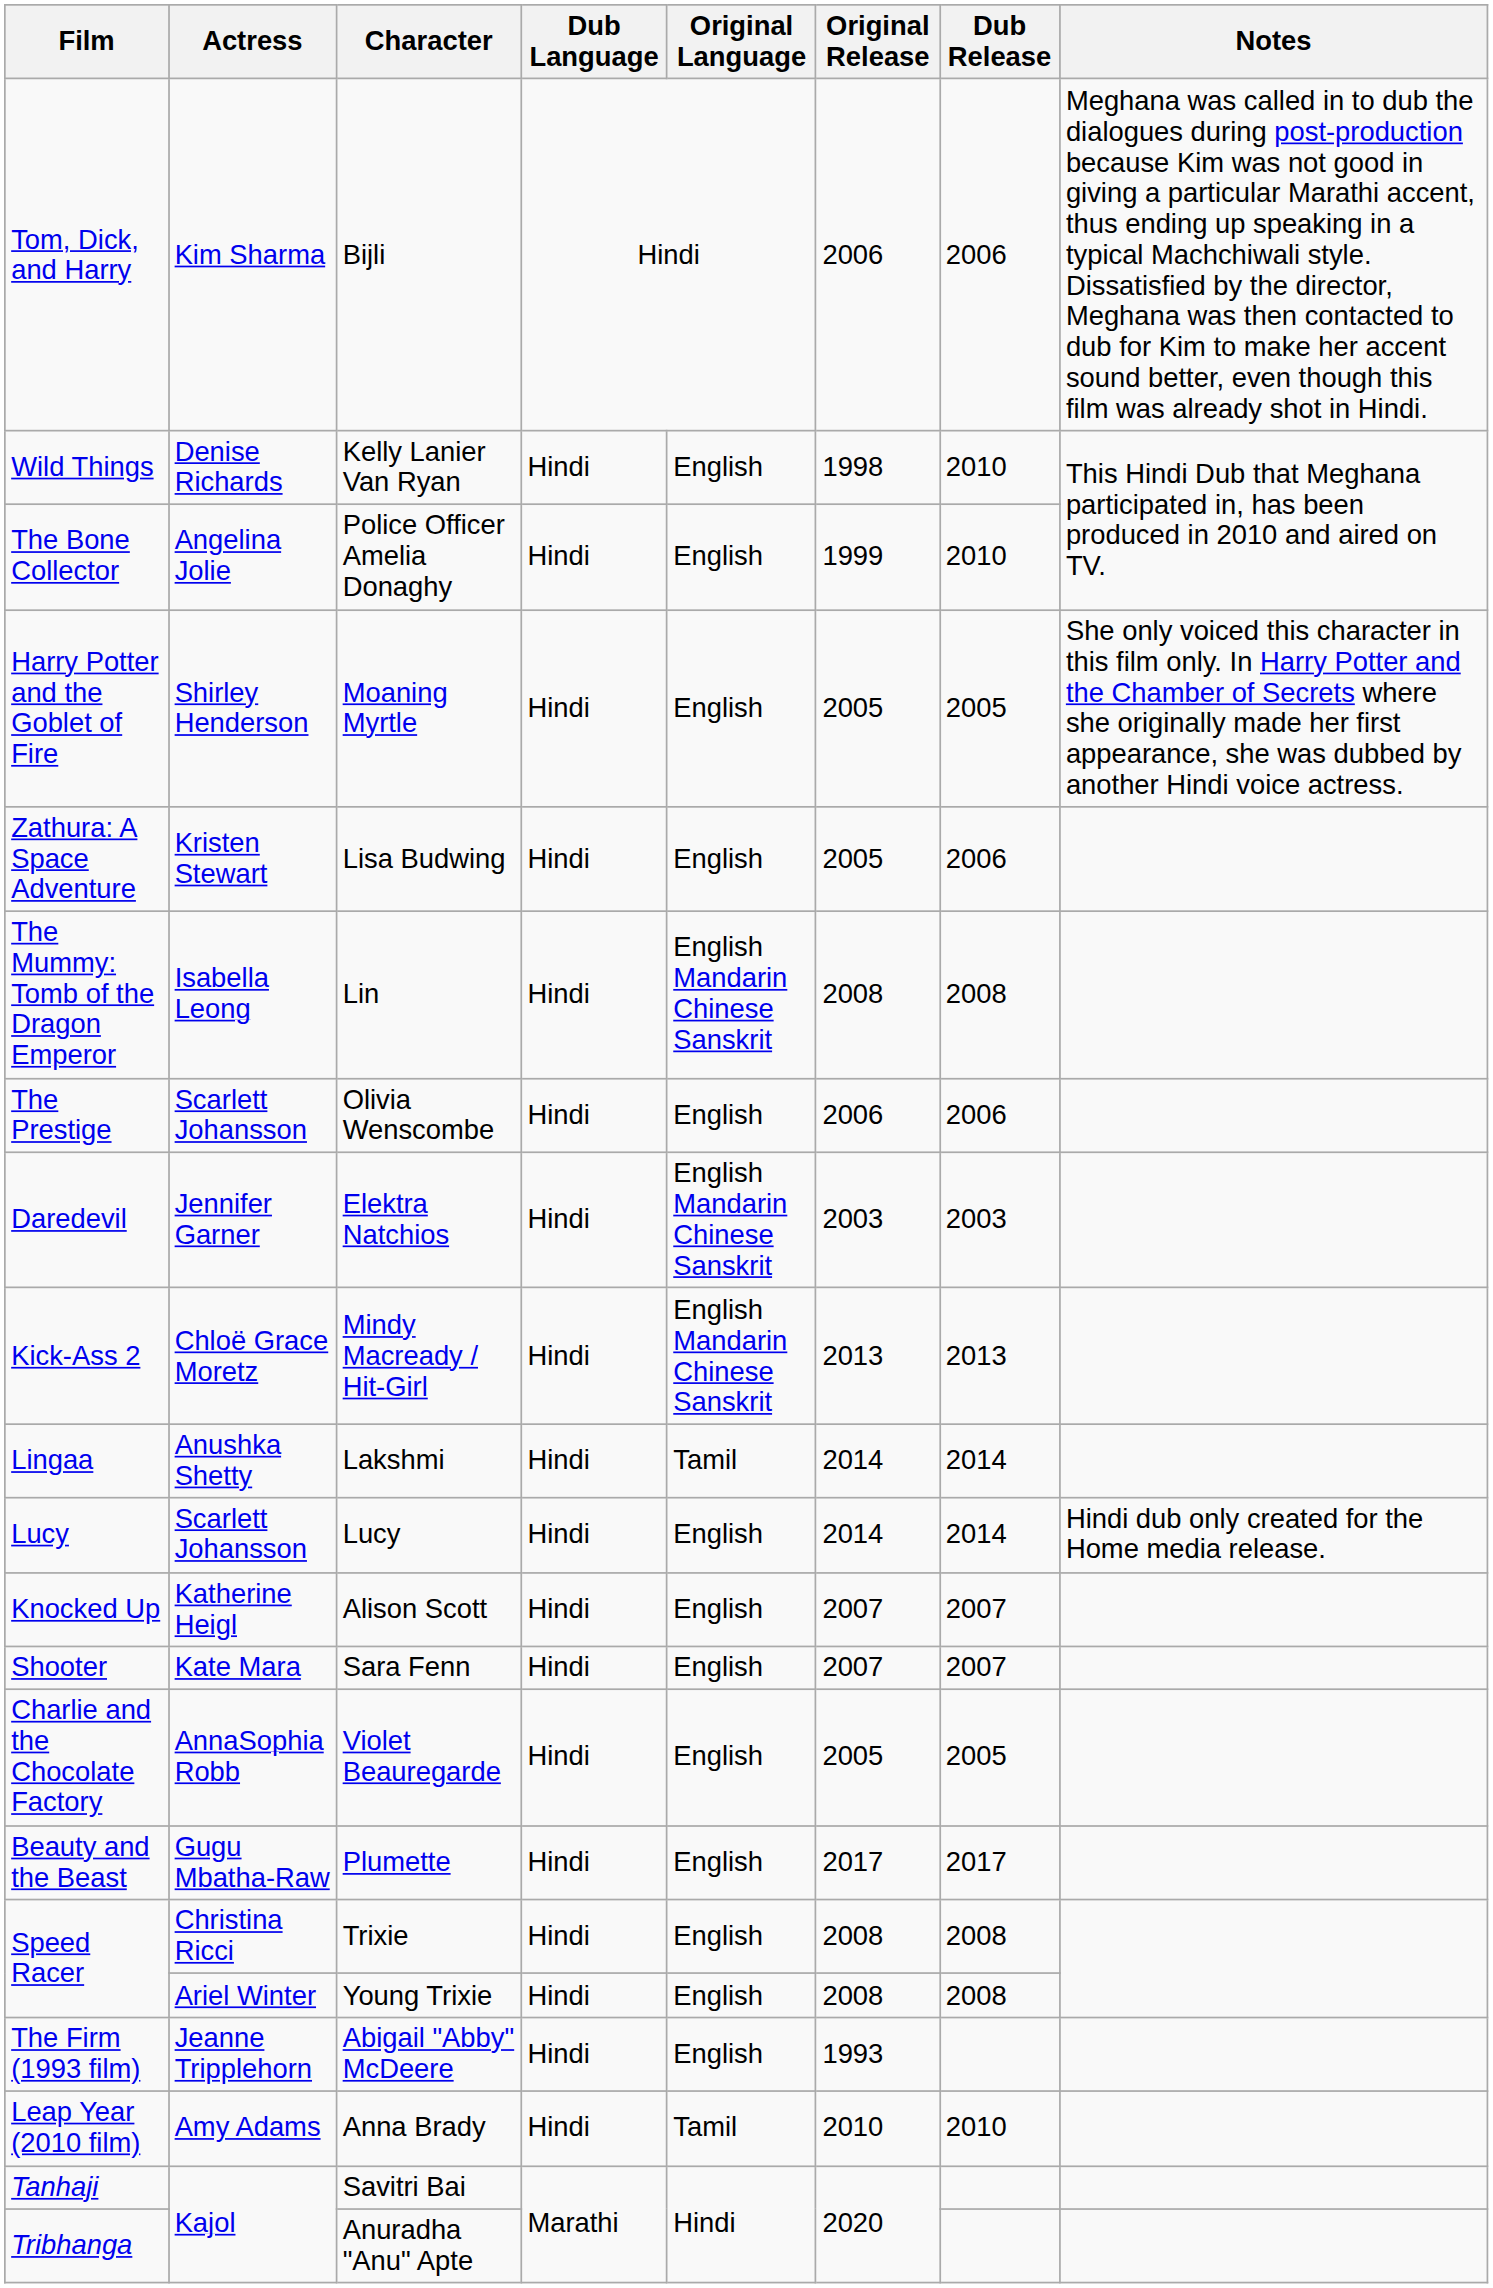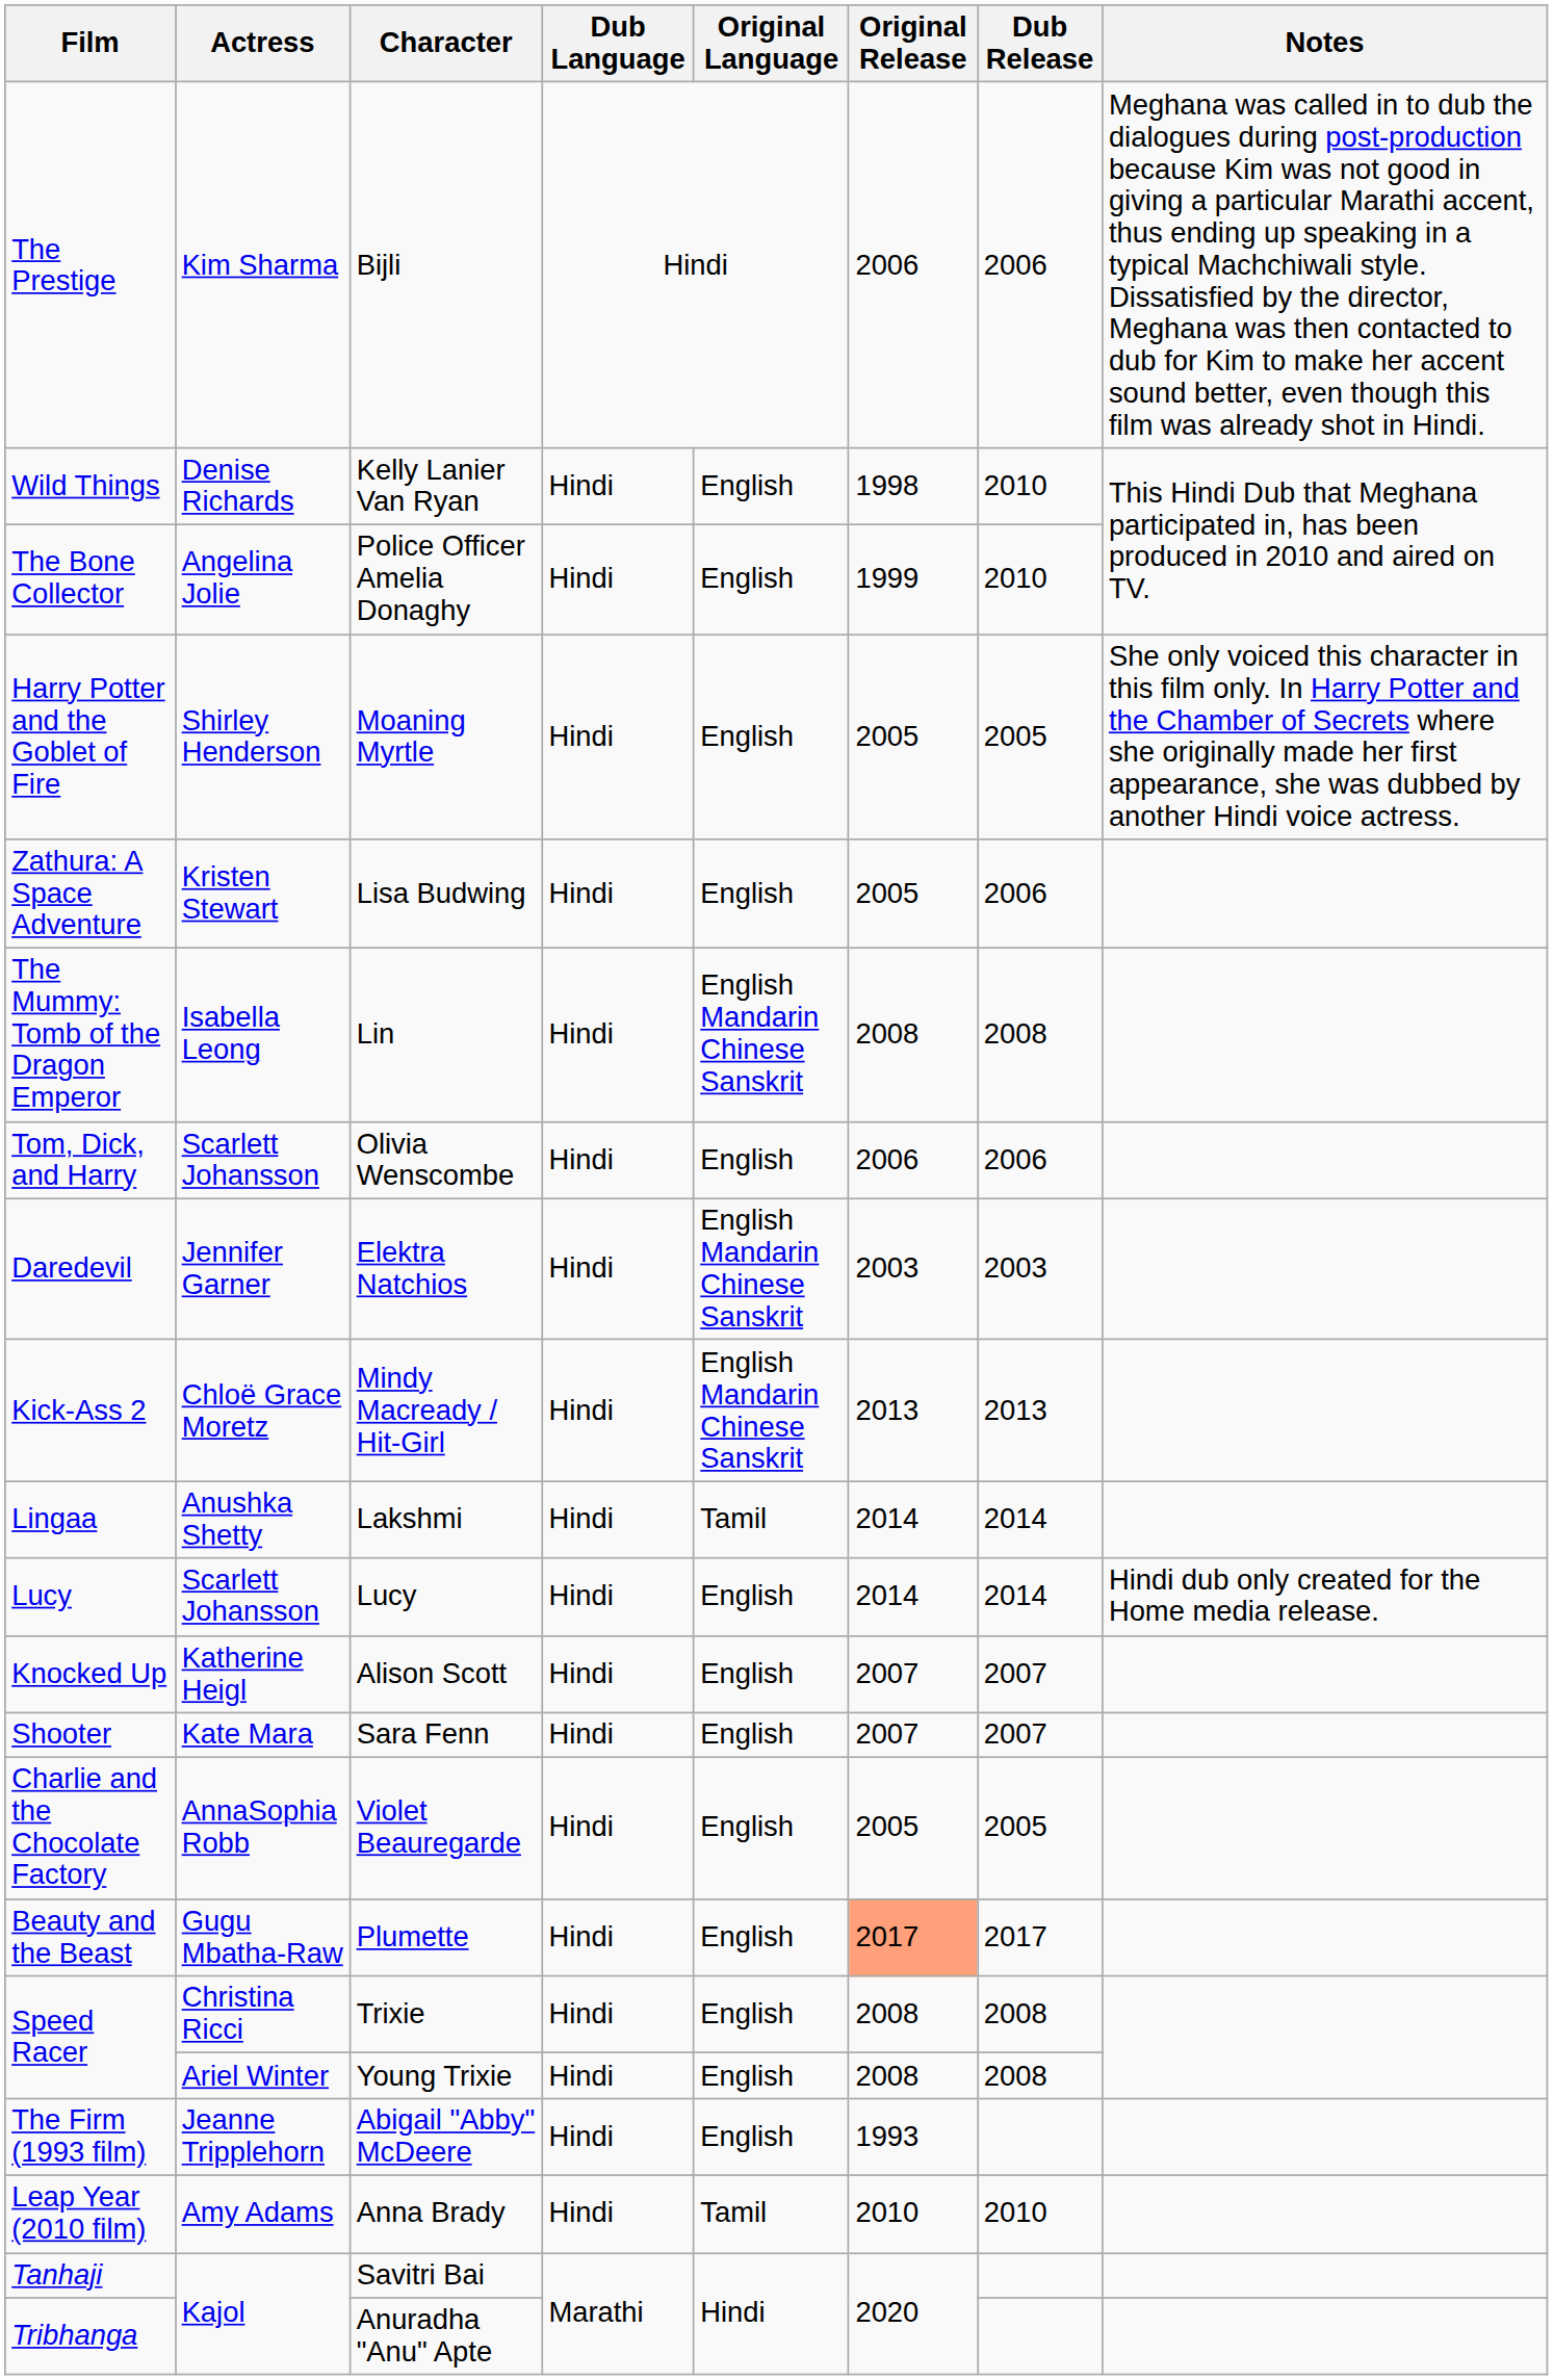Bijli | Film: Tom, Dick, and Harry -> The Prestige
Olivia Wenscombe | Film: The Prestige -> Tom, Dick, and Harry
Plumette | Original Release: no background -> lightsalmon background
